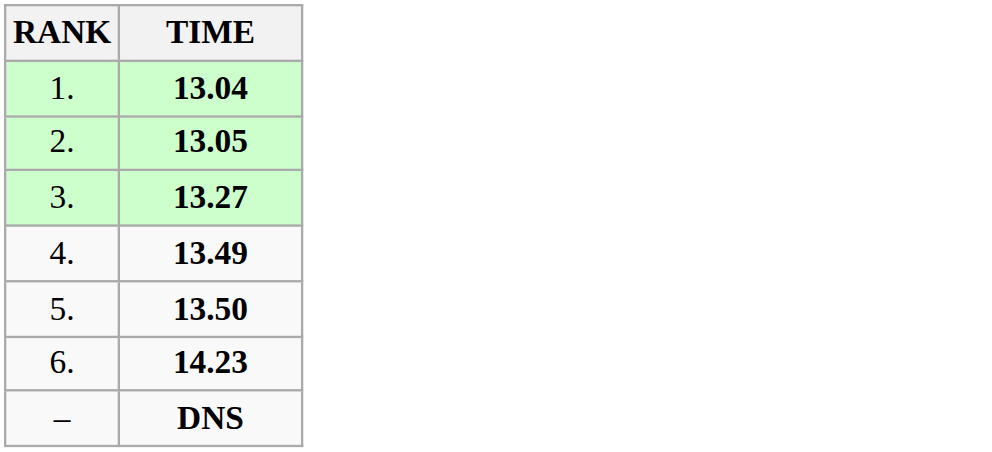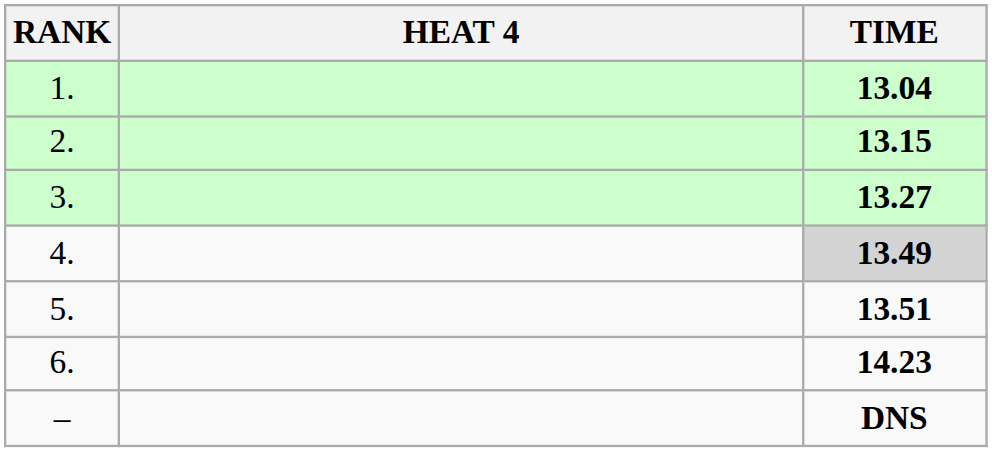+ column: HEAT 4
2. | TIME: 13.05 -> 13.15
4. | TIME: no background -> lightgrey background
5. | TIME: 13.50 -> 13.51
